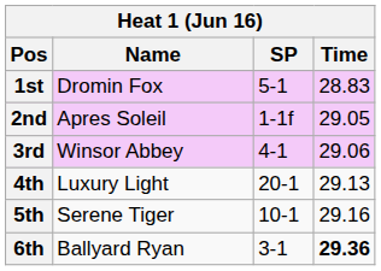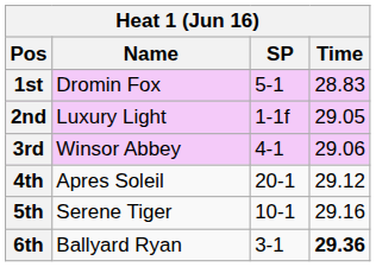2nd | Name: Apres Soleil -> Luxury Light
4th | Name: Luxury Light -> Apres Soleil
4th | Time: 29.13 -> 29.12
